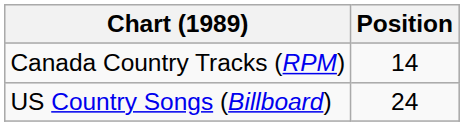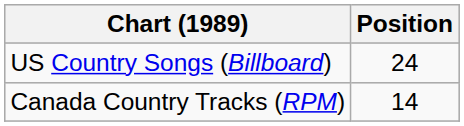rows swapped: Canada Country Tracks (RPM) <-> US Country Songs (Billboard)
